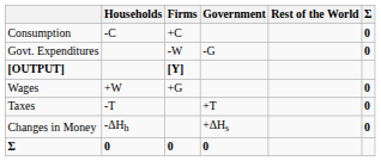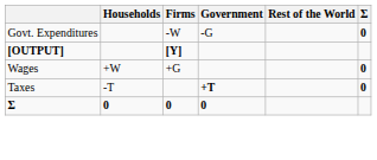- row: Consumption | -C | +C | 0
Taxes | Government: normal -> bold
- row: Changes in Money | -ΔHh | +ΔHs | 0
